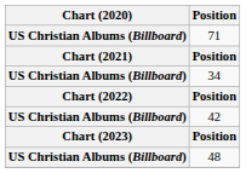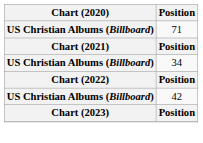- row: US Christian Albums (Billboard) | 48
